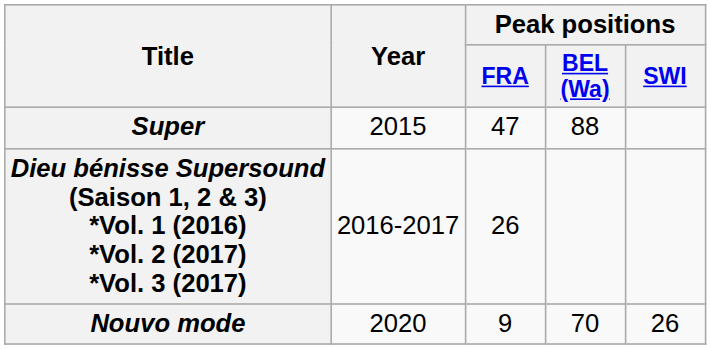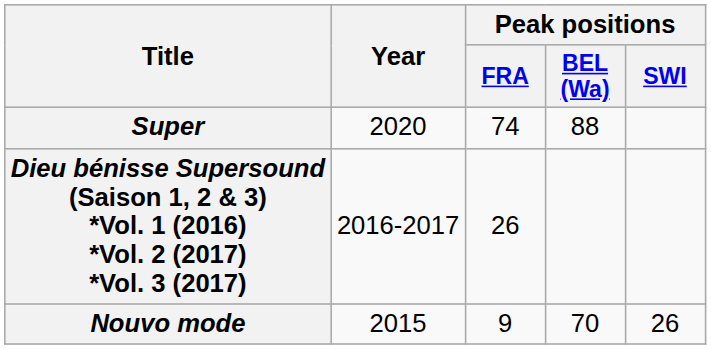Super | Year: 2015 -> 2020
Super | Peak positions / FRA: 47 -> 74
Nouvo mode | Year: 2020 -> 2015
